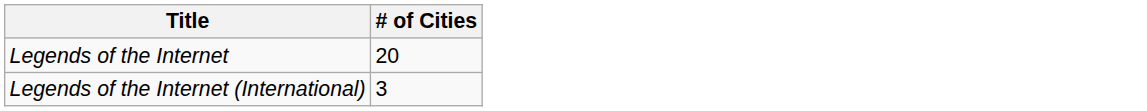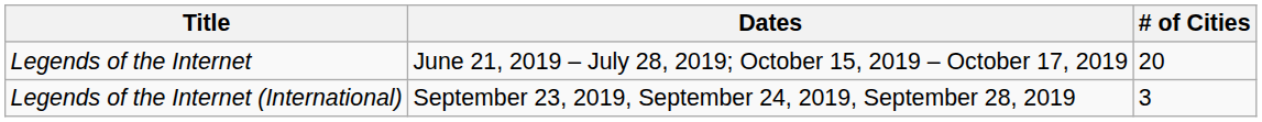+ column: Dates | June 21, 2019 – July 28, 2019; October 15, 2019 – October 17, 2019 | September 23, 2019, September 24, 2019, September 28, 2019
